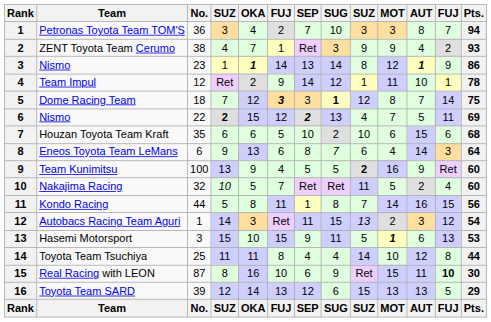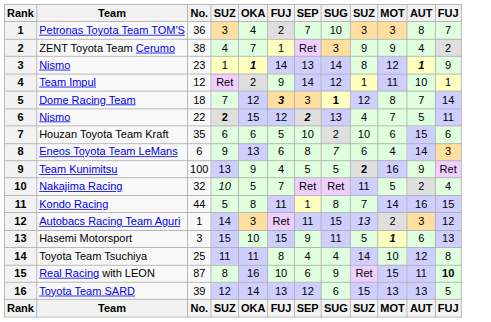- column: Pts. | 94 | 93 | 86 | 78 | 75 | 69 | 68 | 64 | 60 | 60 | 56 | 54 | 53 | 44 | 30 | 29 | Pts.
